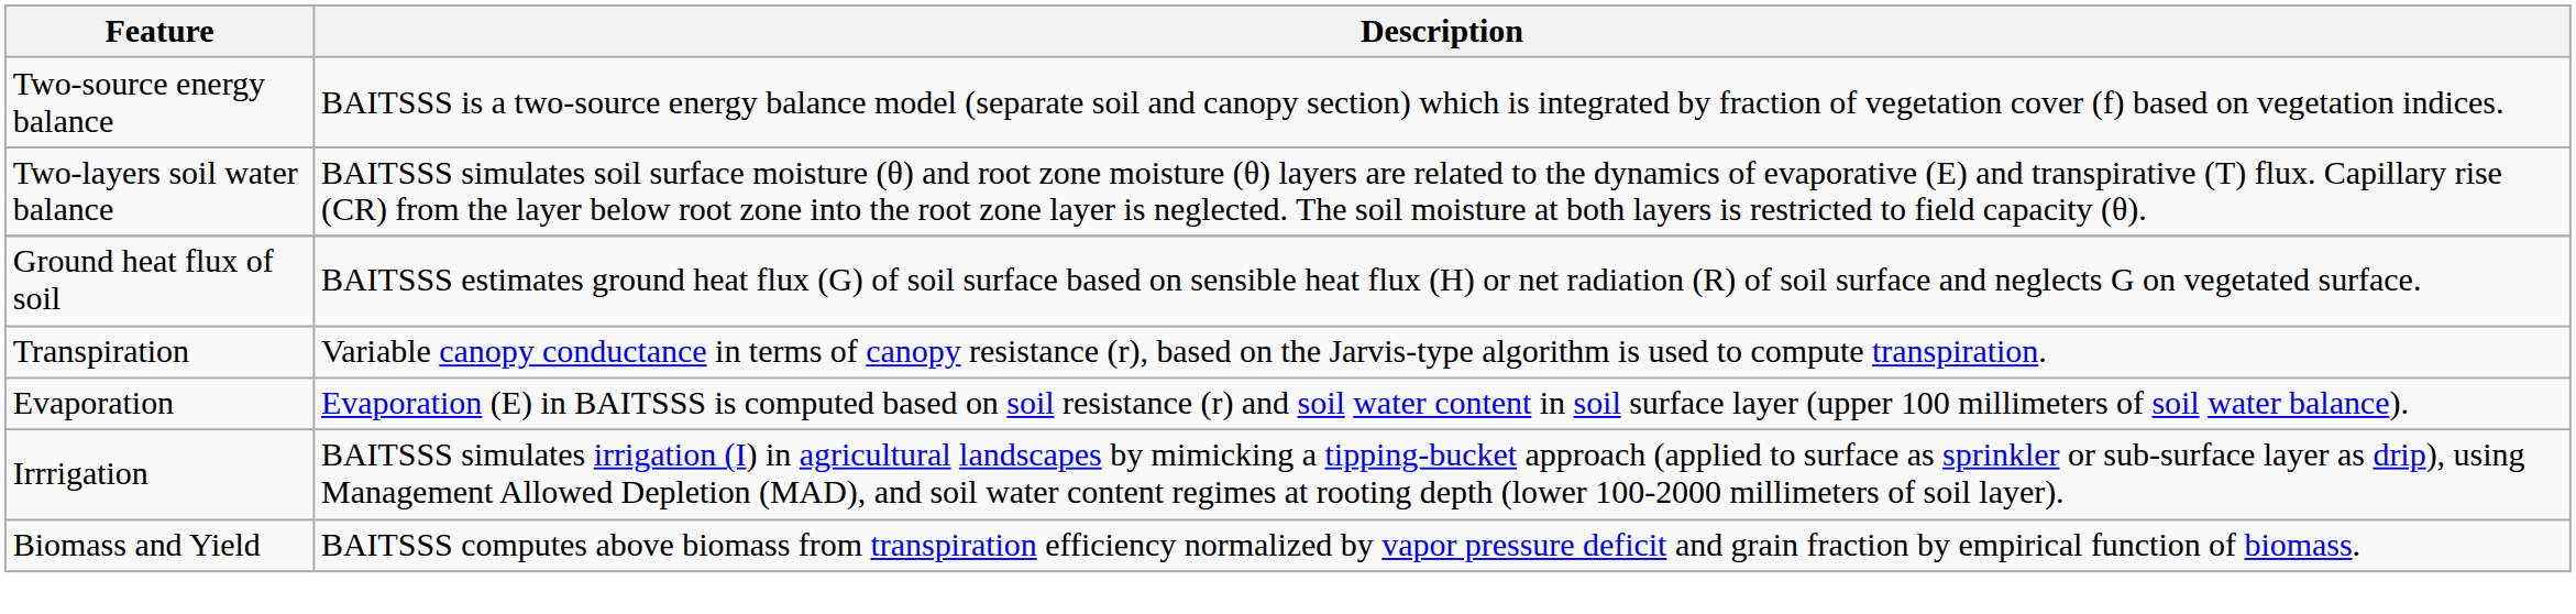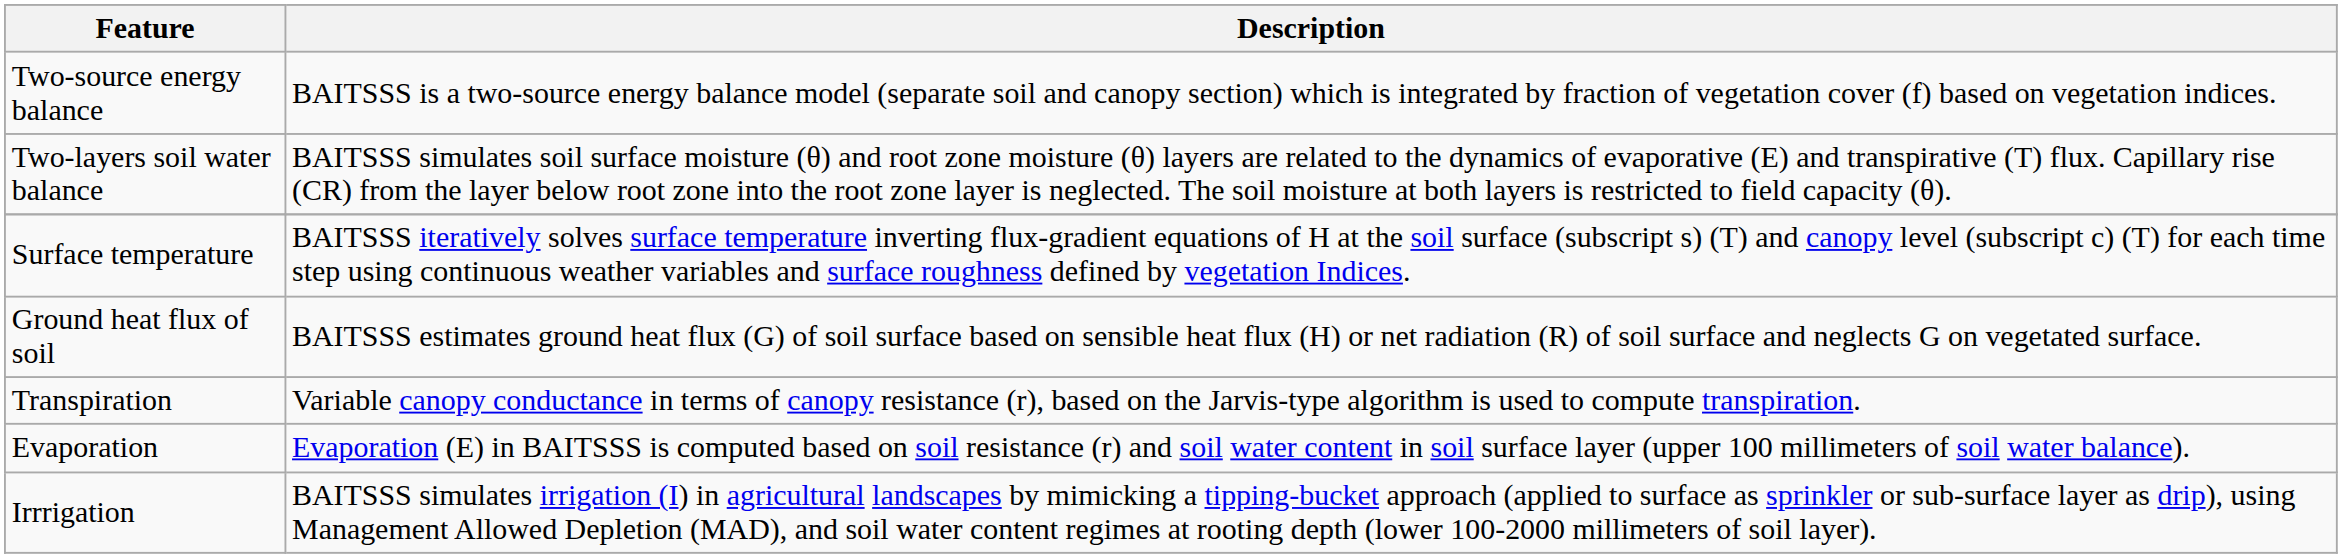+ row: Surface temperature | BAITSSS iteratively solves surface temperature inverting flux-gradient equations of H at the soil surface (subscript s) (T) and canopy level (subscript c) (T) for each time step using continuous weather variables and surface roughness defined by vegetation Indices.
- row: Biomass and Yield | BAITSSS computes above biomass from transpiration efficiency normalized by vapor pressure deficit and grain fraction by empirical function of biomass.
